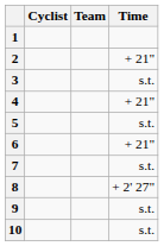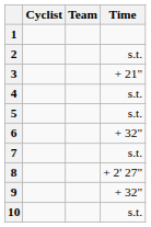2 | Time: + 21" -> s.t.
3 | Time: s.t. -> + 21"
4 | Time: + 21" -> s.t.
6 | Time: + 21" -> + 32"
9 | Time: s.t. -> + 32"
